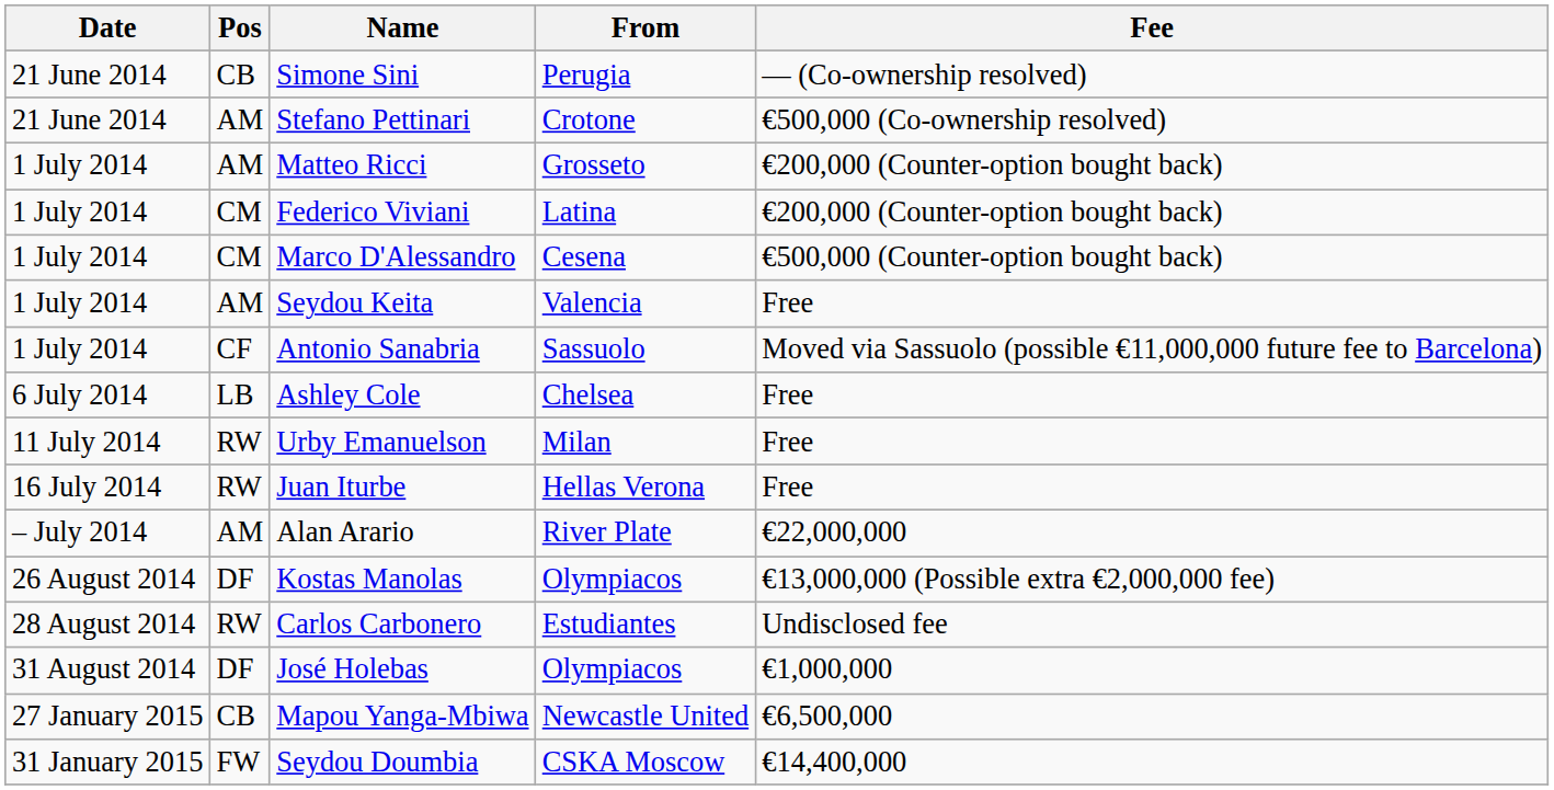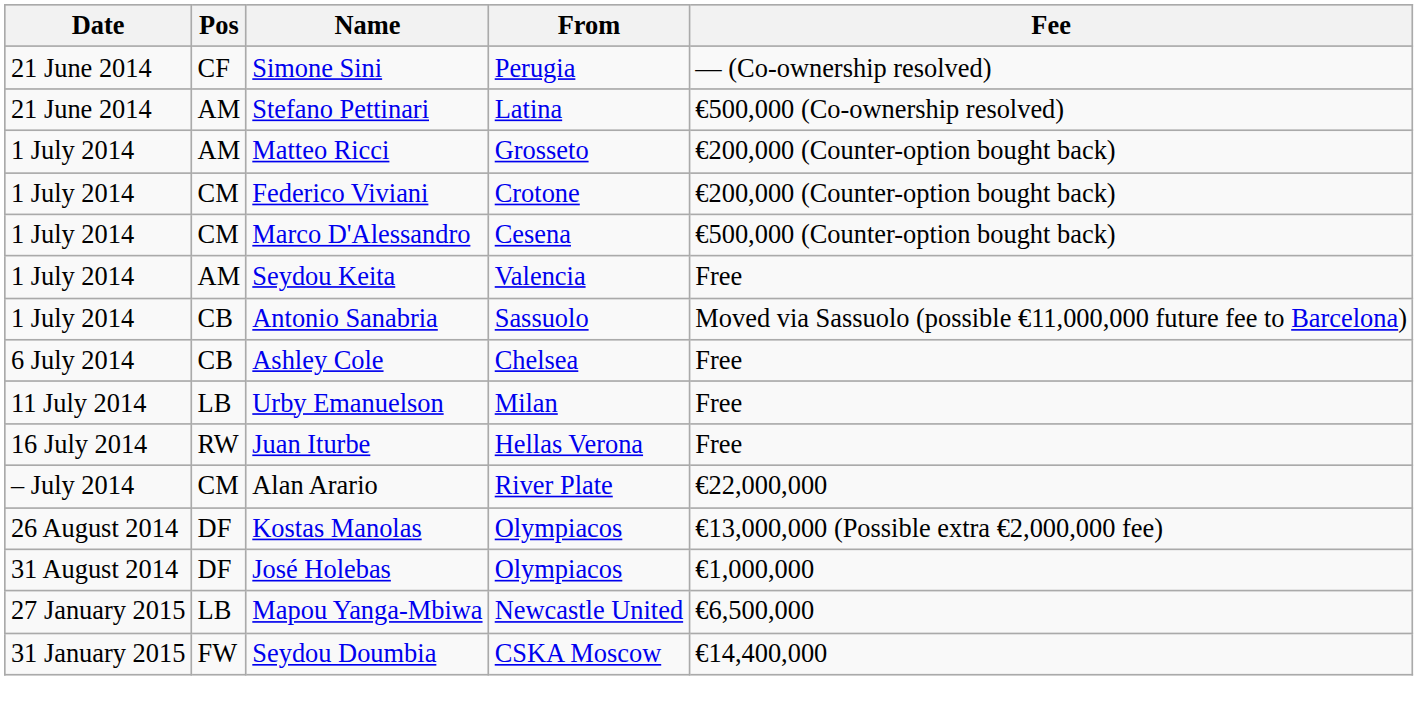Simone Sini | Pos: CB -> CF
Stefano Pettinari | From: Crotone -> Latina
Federico Viviani | From: Latina -> Crotone
Antonio Sanabria | Pos: CF -> CB
Ashley Cole | Pos: LB -> CB
Urby Emanuelson | Pos: RW -> LB
Alan Arario | Pos: AM -> CM
- row: 28 August 2014 | RW | Carlos Carbonero | Estudiantes | Undisclosed fee
Mapou Yanga-Mbiwa | Pos: CB -> LB
